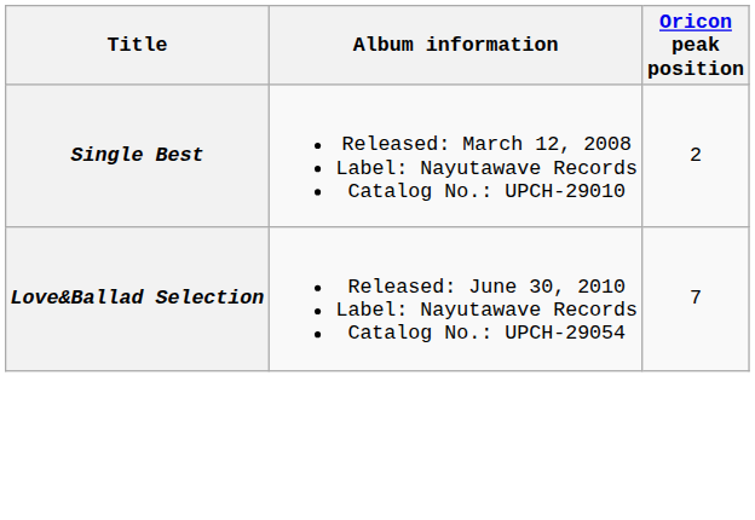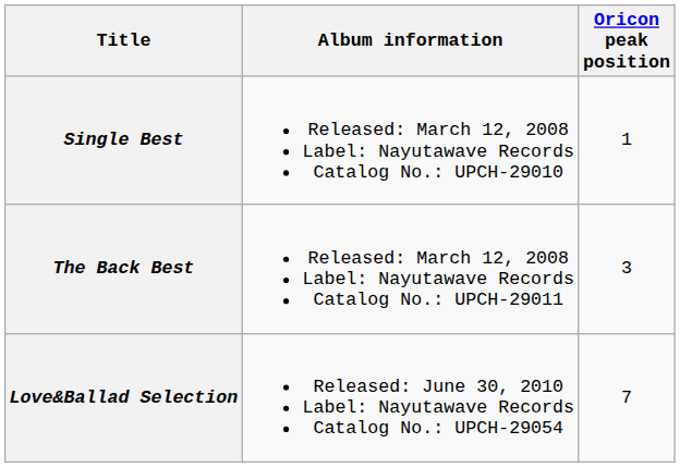Single Best | Oricon peak position: 2 -> 1
+ row: The Back Best | Released: March 12, 2008 Label: Nayutawave Records Catalog No.: UPCH-29011 | 3
